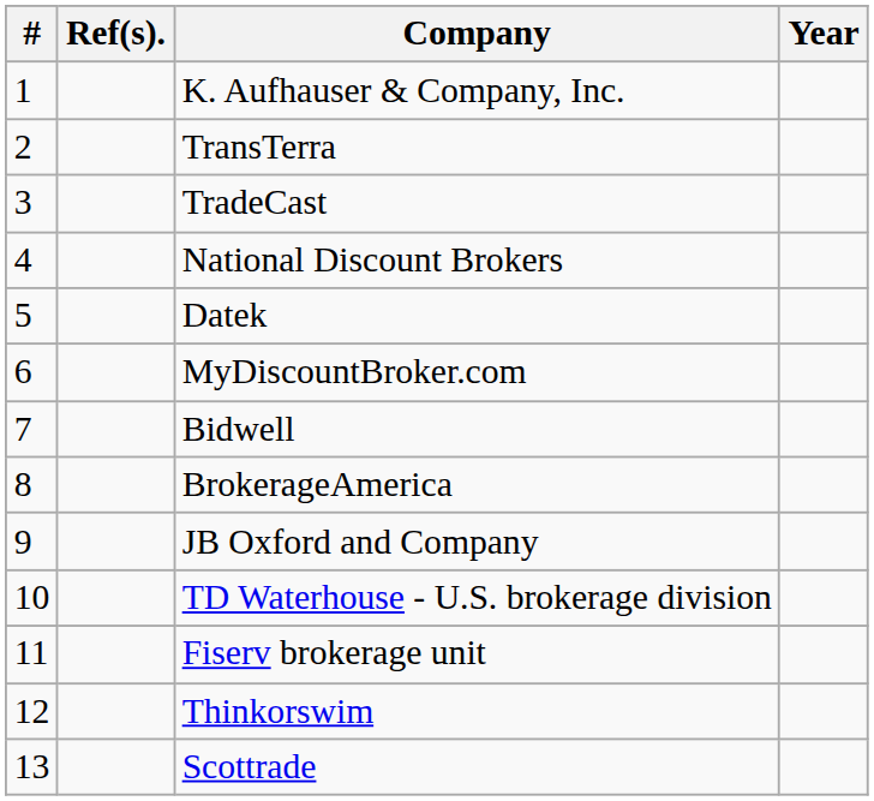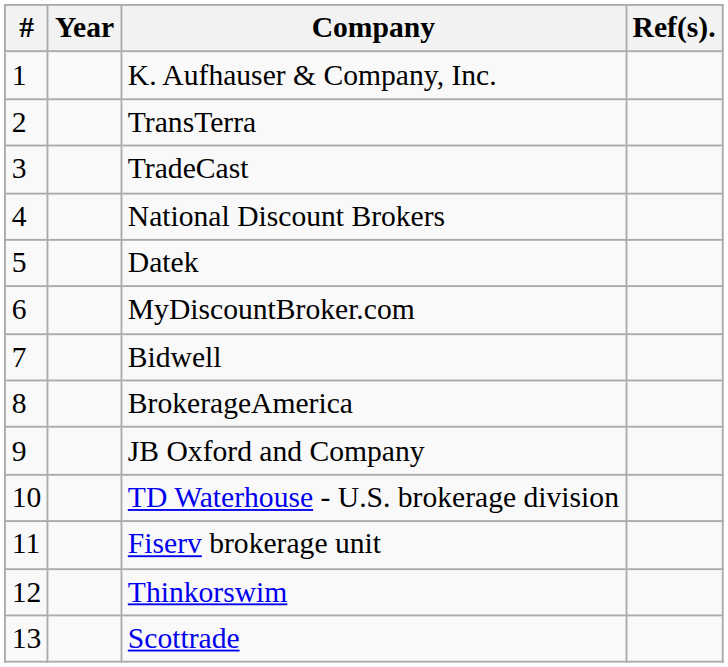columns swapped: Year <-> Ref(s).
